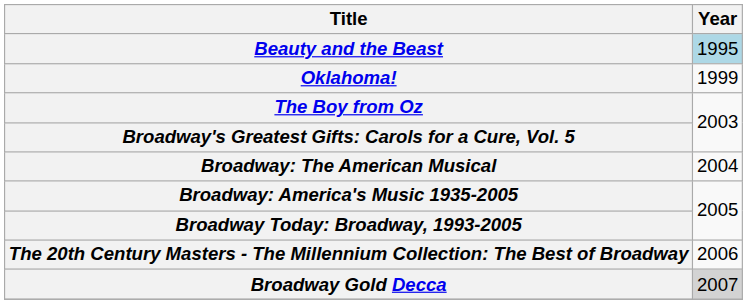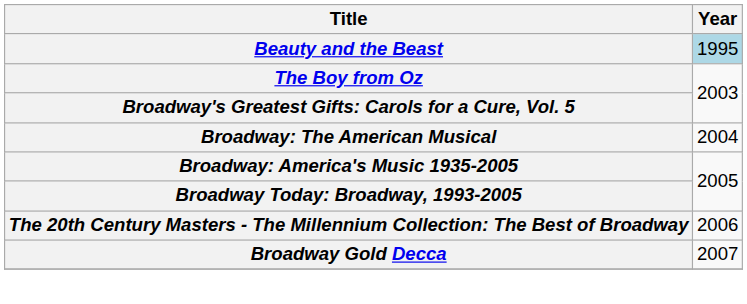- row: Oklahoma! | 1999
Broadway Gold Decca | Year: lightgrey background -> no background
